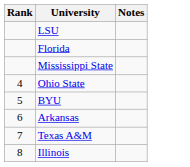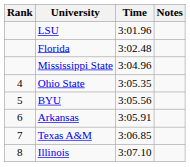+ column: Time | 3:01.96 | 3:02.48 | 3:04.96 | 3:05.35 | 3:05.56 | 3:05.91 | 3:06.85 | 3:07.10
